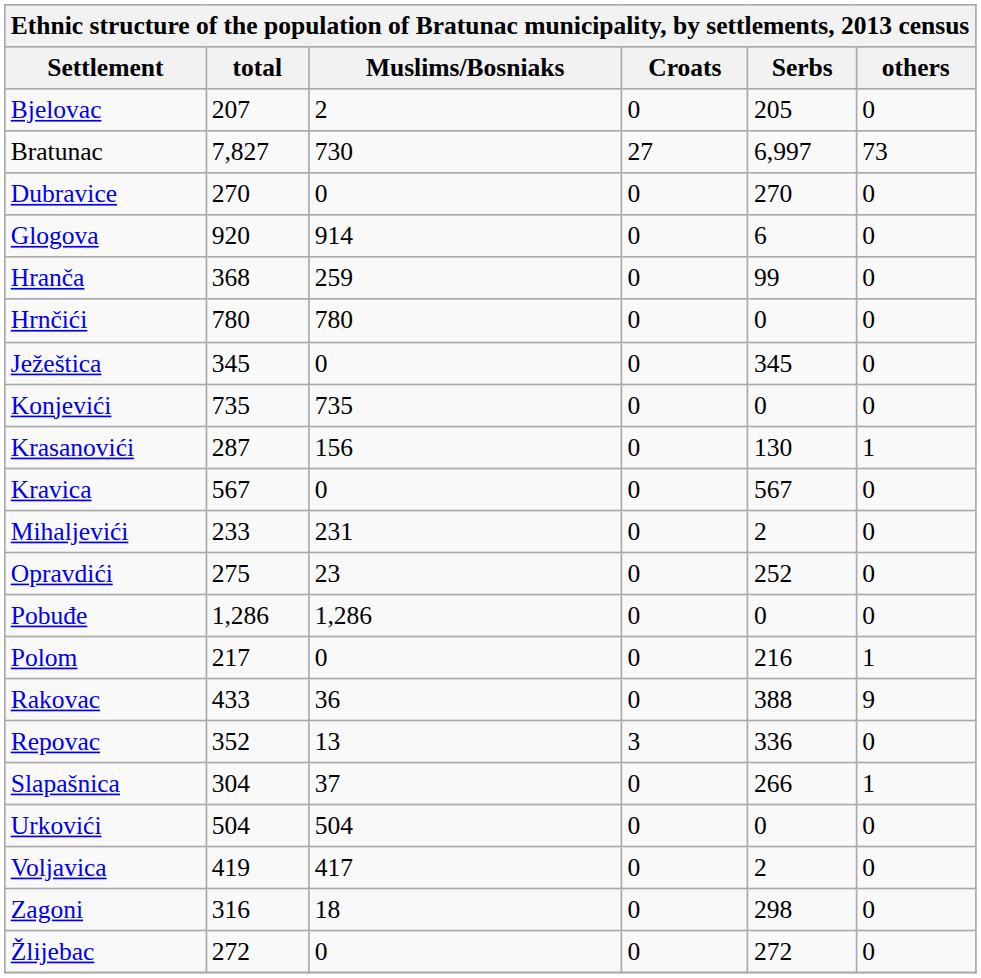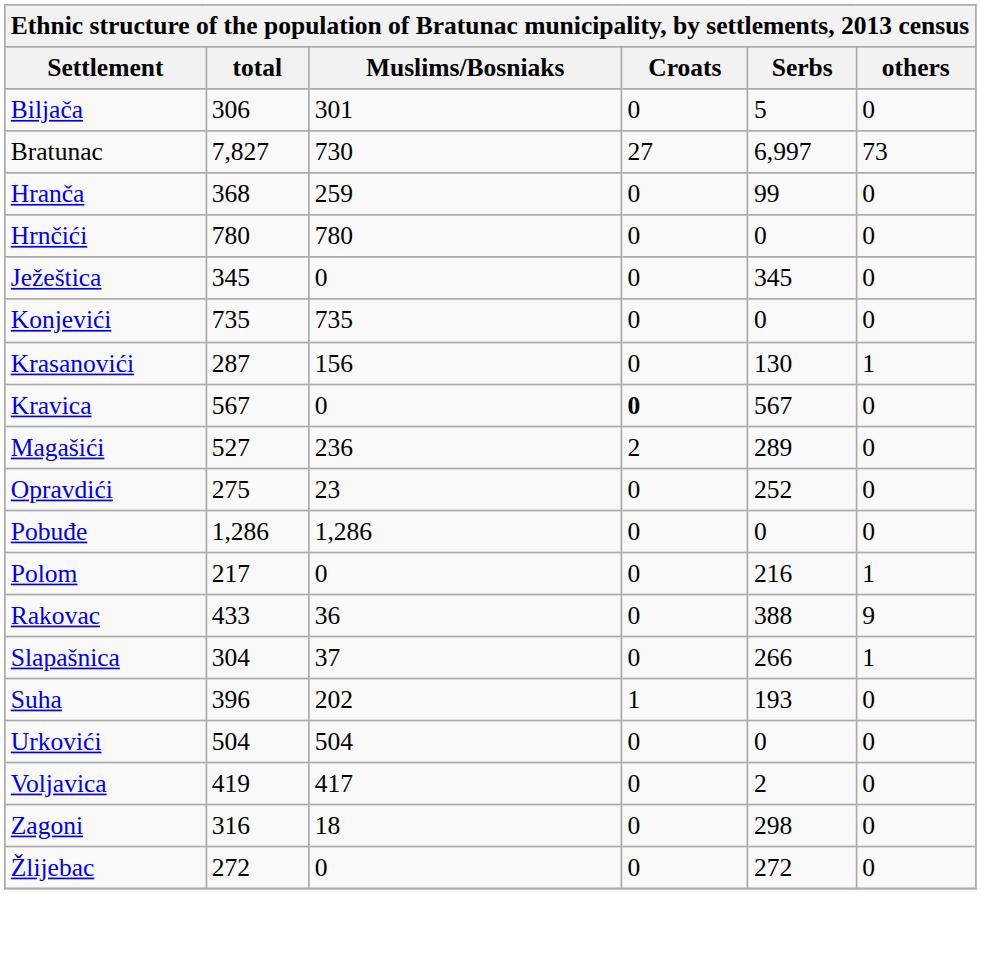+ row: Biljača | 306 | 301 | 0 | 5 | 0
- row: Bjelovac | 207 | 2 | 0 | 205 | 0
- row: Dubravice | 270 | 0 | 0 | 270 | 0
- row: Glogova | 920 | 914 | 0 | 6 | 0
Kravica | Croats: normal -> bold
+ row: Magašići | 527 | 236 | 2 | 289 | 0
- row: Mihaljevići | 233 | 231 | 0 | 2 | 0
- row: Repovac | 352 | 13 | 3 | 336 | 0
+ row: Suha | 396 | 202 | 1 | 193 | 0
